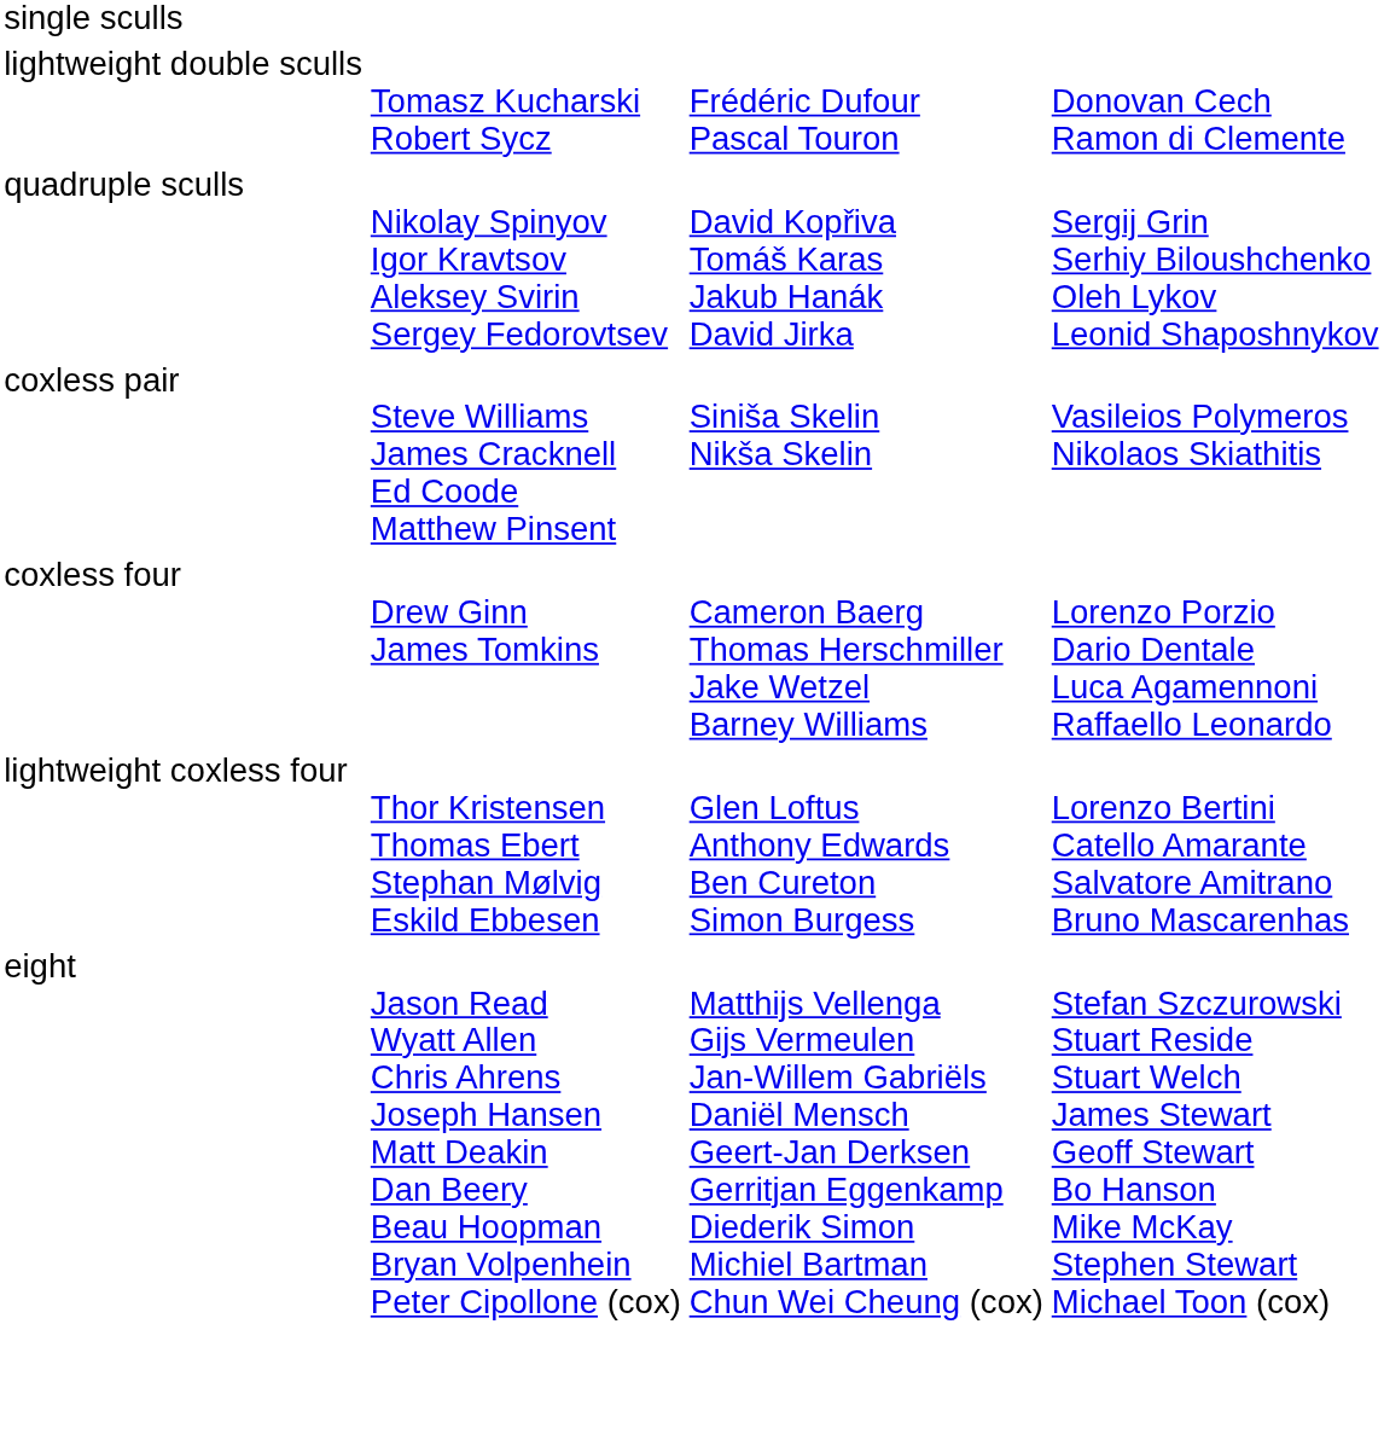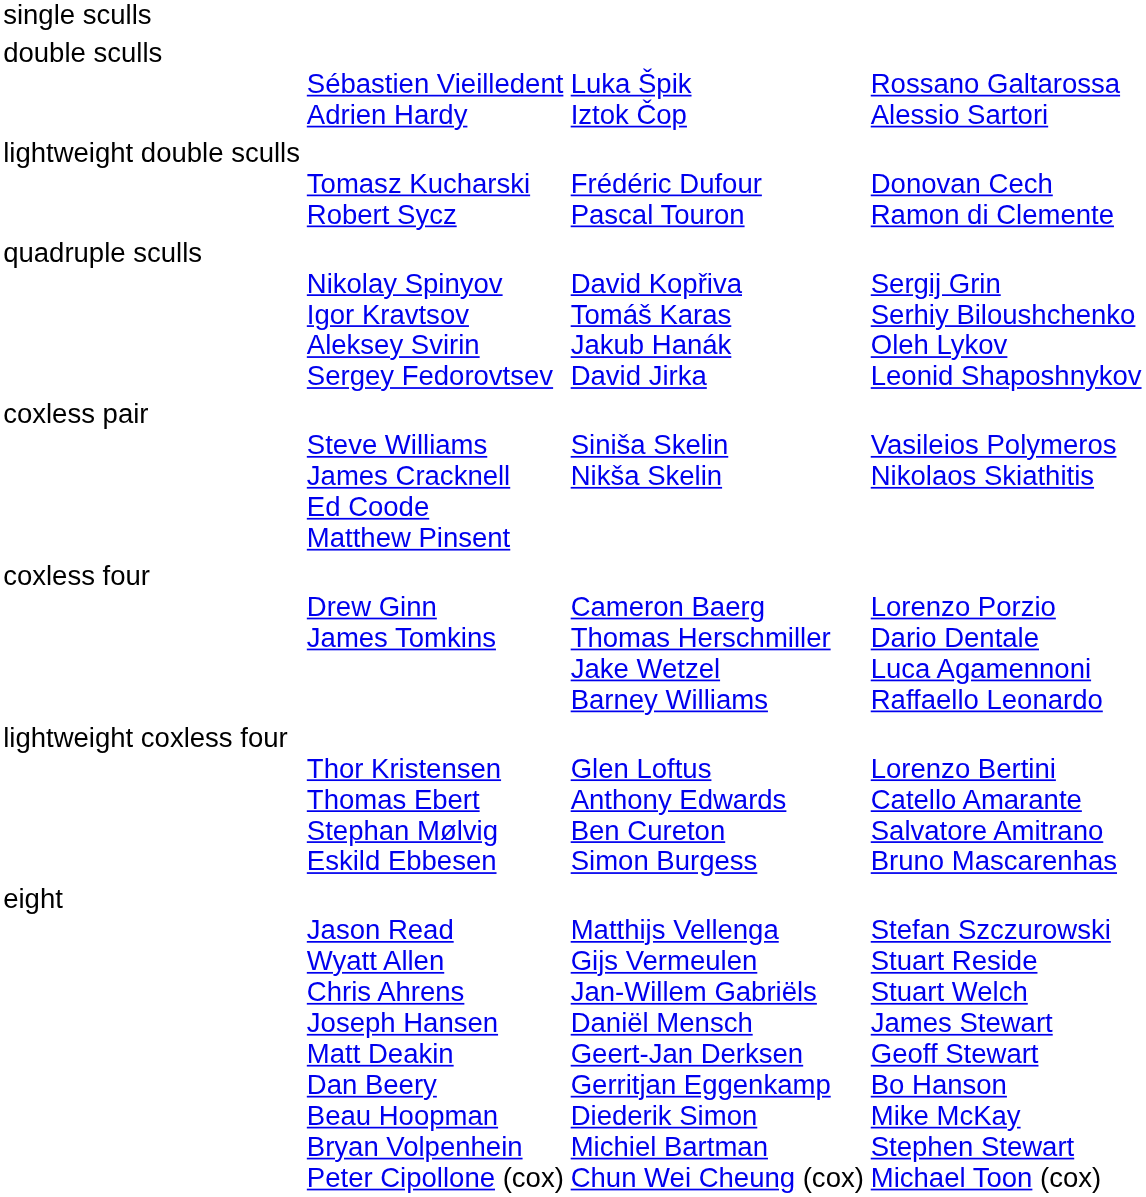+ row: double sculls | Sébastien Vieilledent Adrien Hardy | Luka Špik Iztok Čop | Rossano Galtarossa Alessio Sartori
